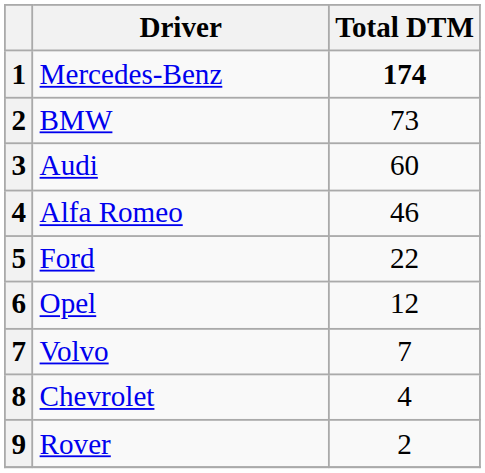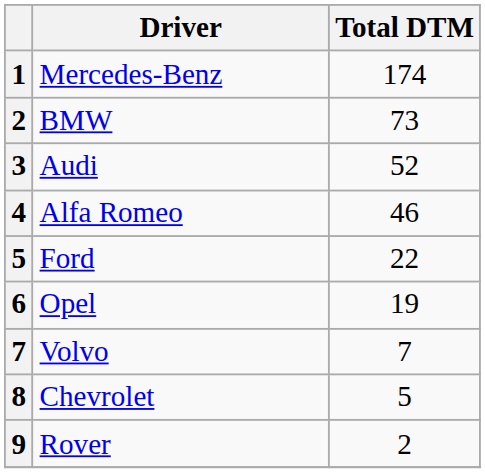Mercedes-Benz | Total DTM: bold -> normal
Audi | Total DTM: 60 -> 52
Opel | Total DTM: 12 -> 19
Chevrolet | Total DTM: 4 -> 5
